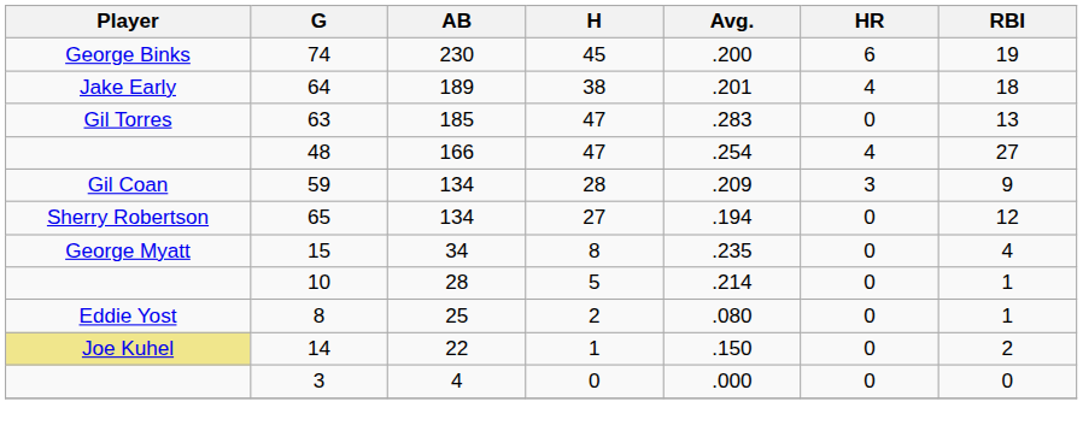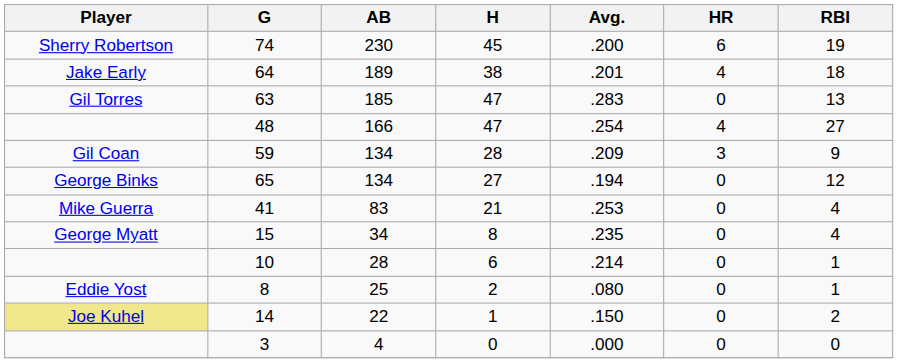74 | Player: George Binks -> Sherry Robertson
65 | Player: Sherry Robertson -> George Binks
+ row: Mike Guerra | 41 | 83 | 21 | .253 | 0 | 4
10 | H: 5 -> 6
